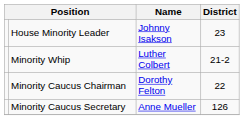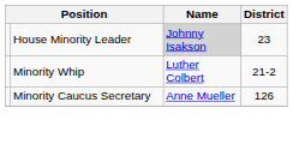House Minority Leader | Name: no background -> lightgrey background
- row: Minority Caucus Chairman | Dorothy Felton | 22
